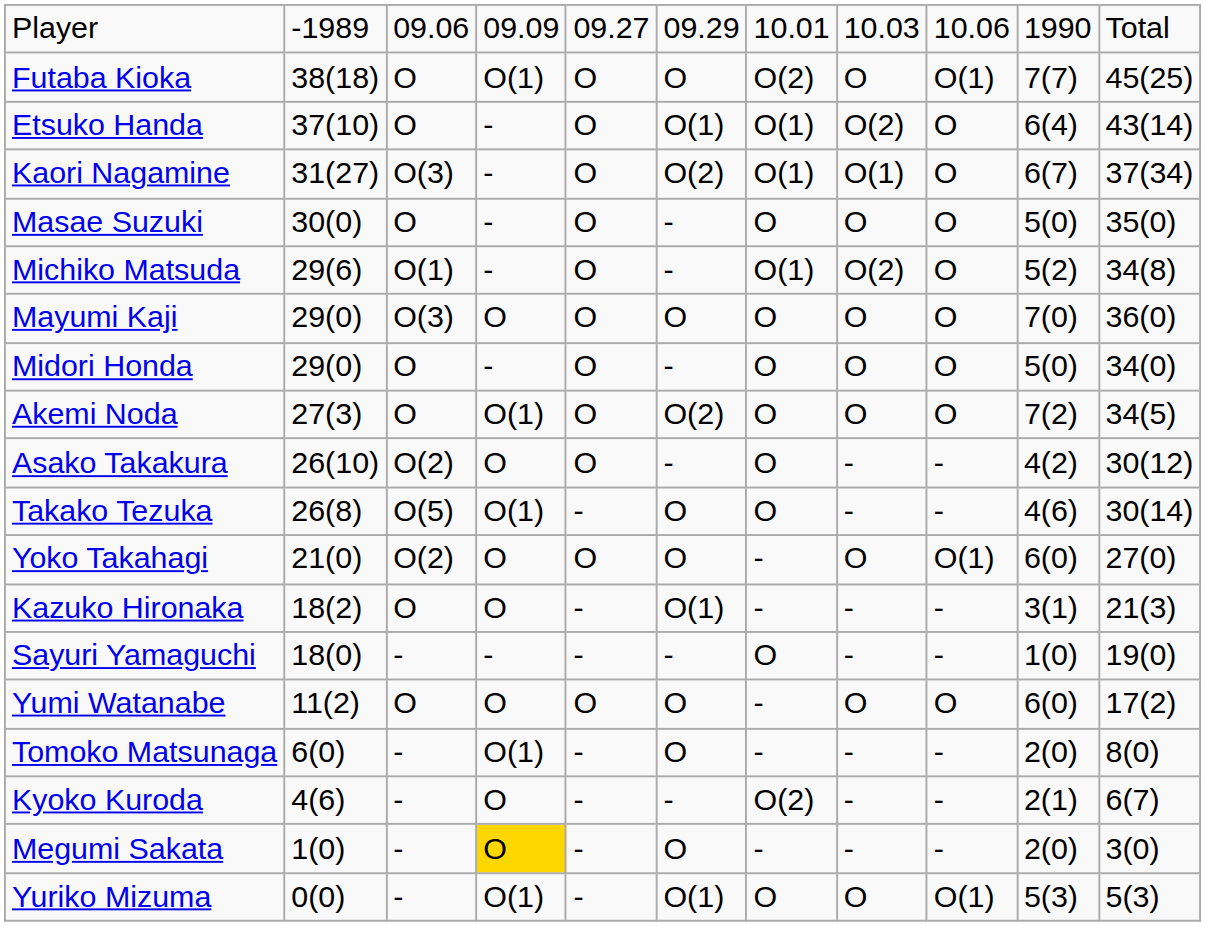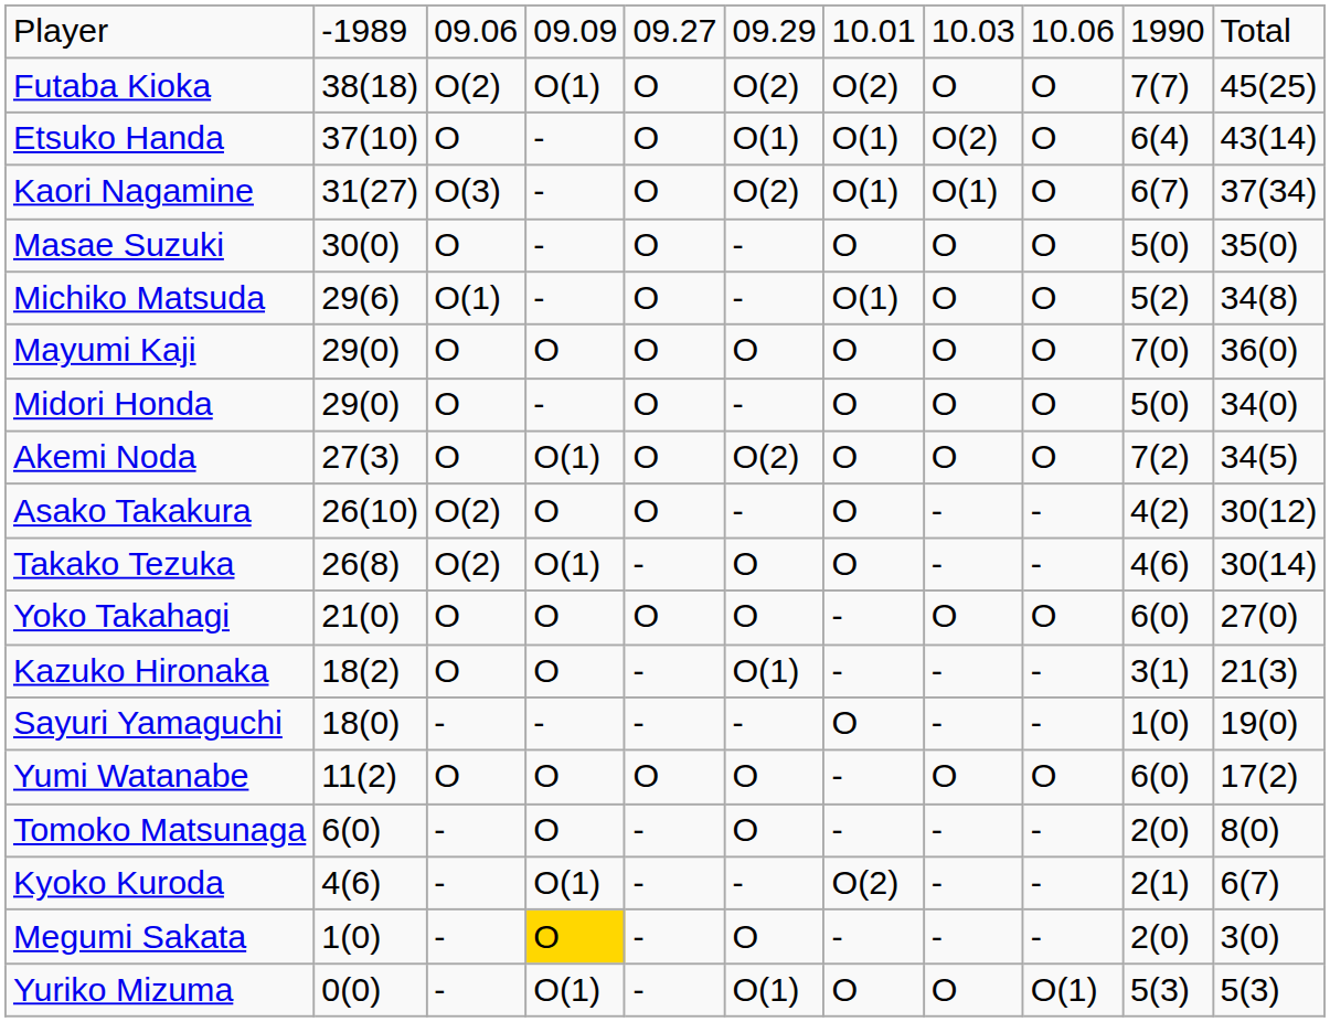Futaba Kioka | column 3: O -> O(2)
Futaba Kioka | column 6: O -> O(2)
Futaba Kioka | column 9: O(1) -> O
Michiko Matsuda | column 8: O(2) -> O
Mayumi Kaji | column 3: O(3) -> O
Takako Tezuka | column 3: O(5) -> O(2)
Yoko Takahagi | column 3: O(2) -> O
Yoko Takahagi | column 9: O(1) -> O
Tomoko Matsunaga | column 4: O(1) -> O
Kyoko Kuroda | column 4: O -> O(1)
